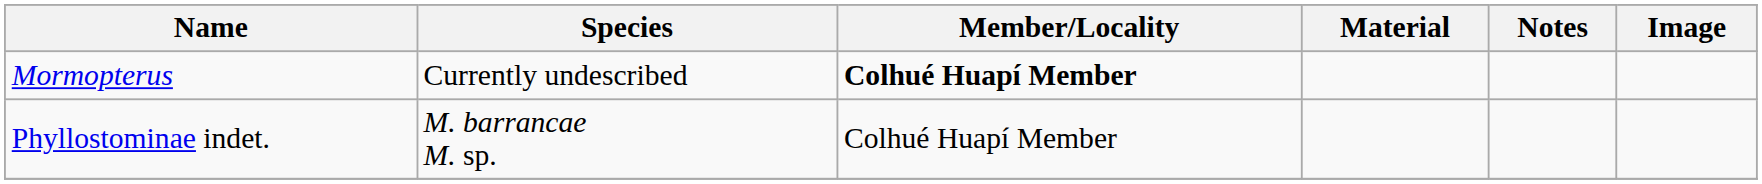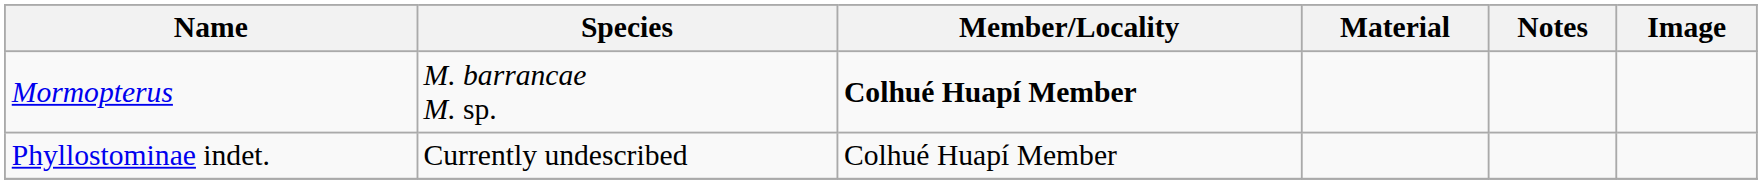Mormopterus | Species: Currently undescribed -> M. barrancae M. sp.
Phyllostominae indet. | Species: M. barrancae M. sp. -> Currently undescribed
